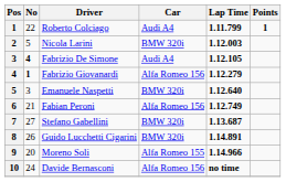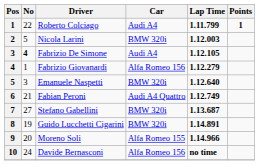Fabrizio Giovanardi | No: bold -> normal
Fabian Peroni | Car: Alfa Romeo 156 -> Audi A4 Quattro
Guido Lucchetti Cigarini | No: 26 -> 19
